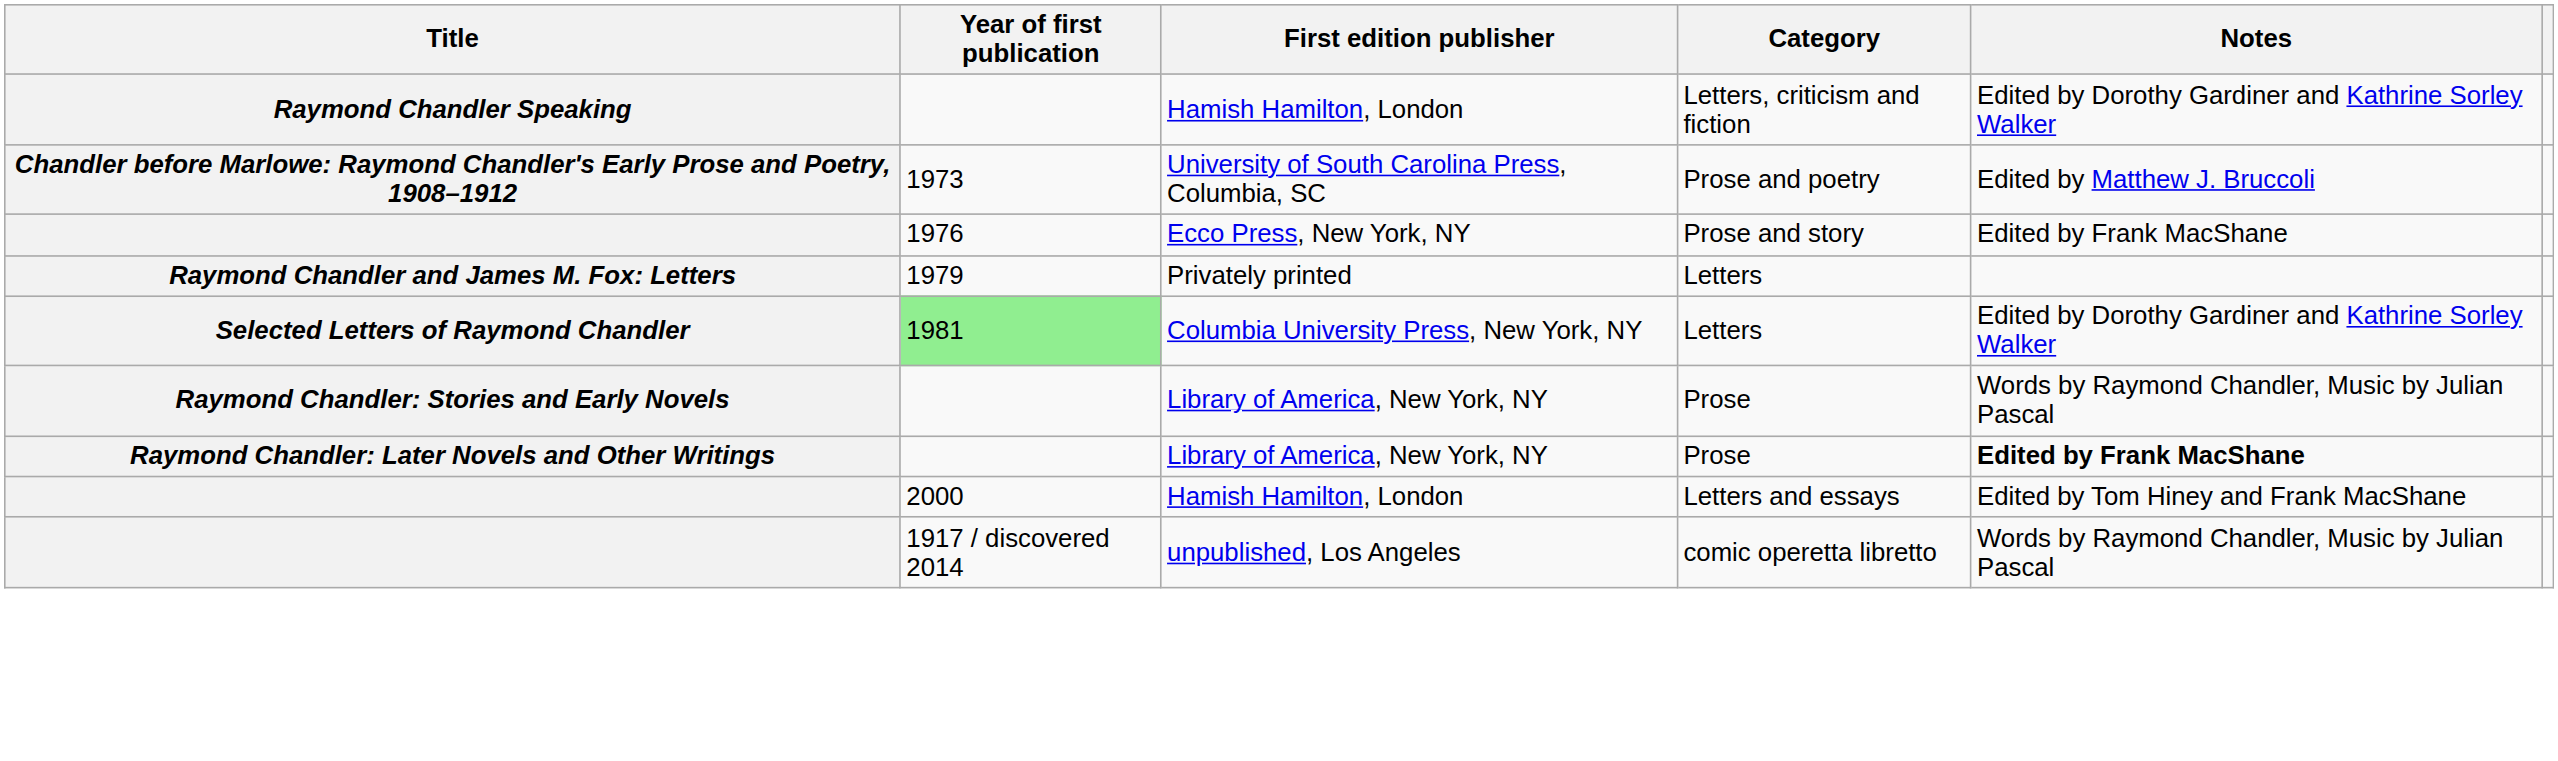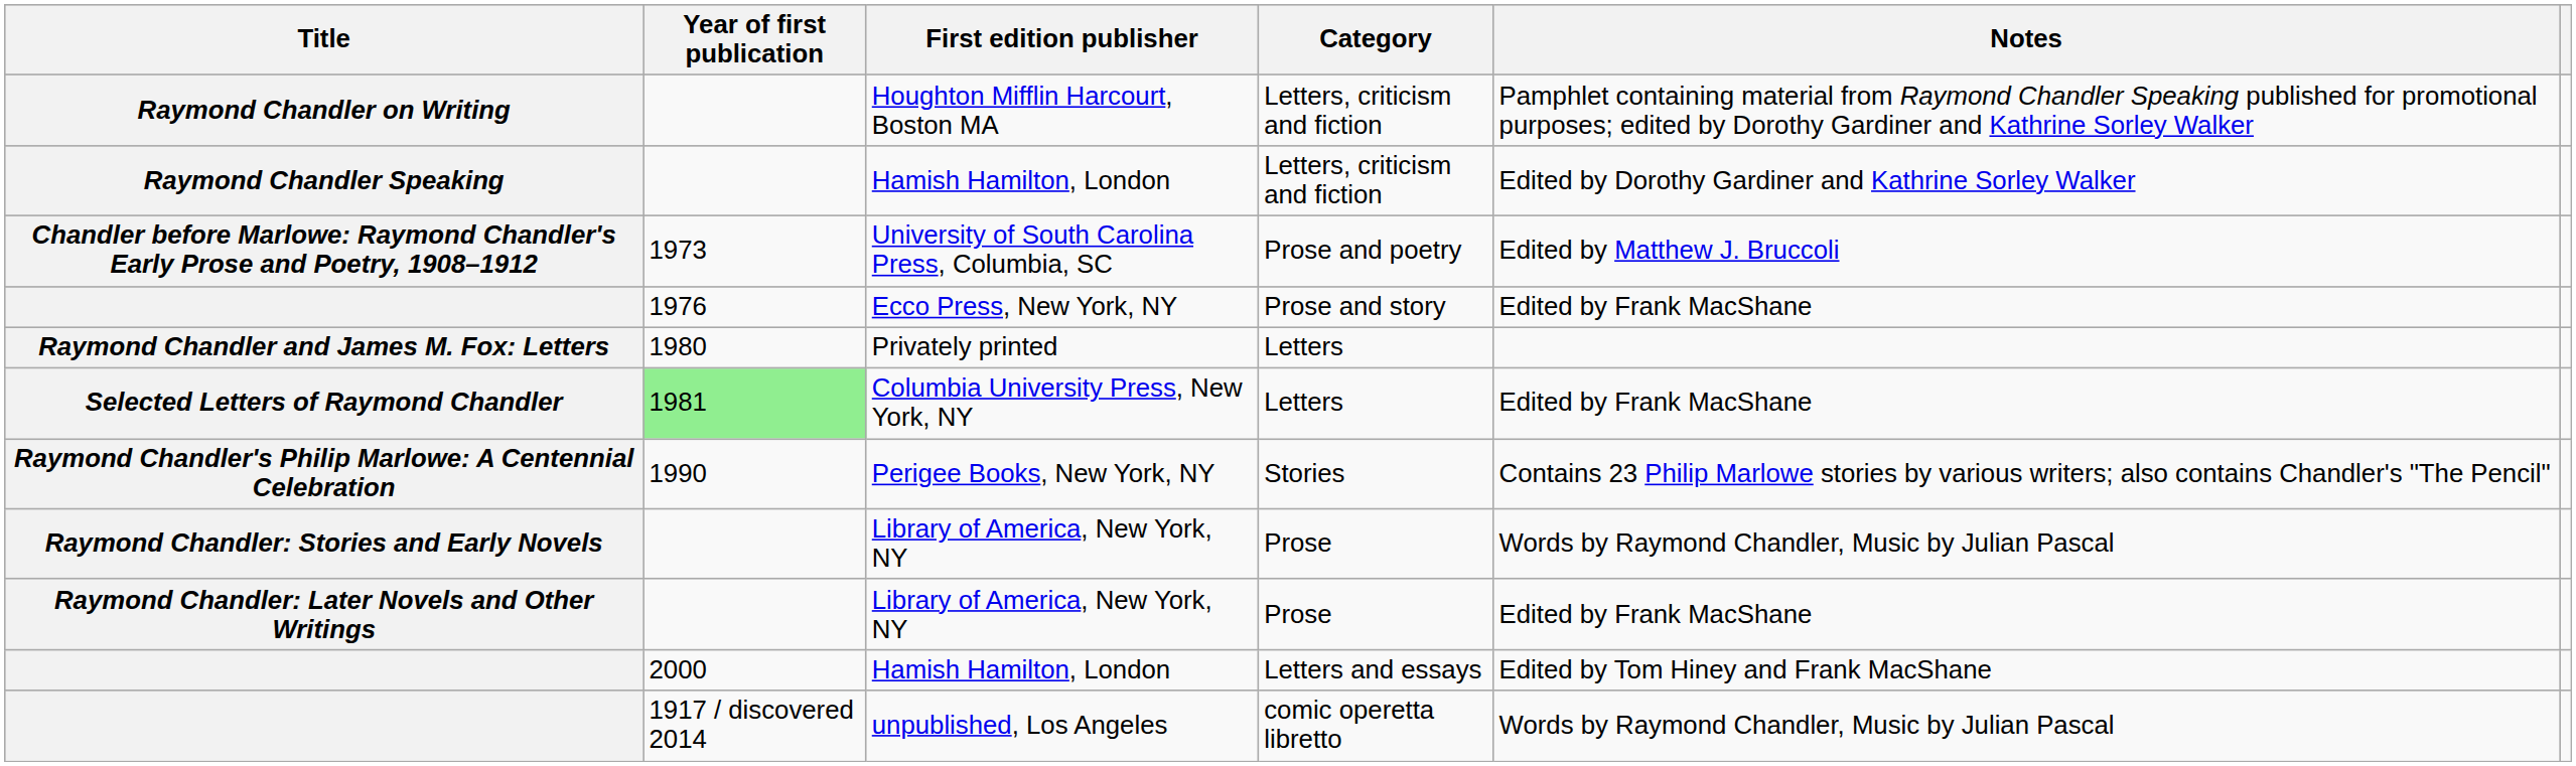+ row: Raymond Chandler on Writing | Houghton Mifflin Harcourt, Boston MA | Letters, criticism and fiction | Pamphlet containing material from Raymond Chandler Speaking published for promotional purposes; edited by Dorothy Gardiner and Kathrine Sorley Walker
Raymond Chandler and James M. Fox: Letters | Year of first publication: 1979 -> 1980
Selected Letters of Raymond Chandler | Notes: Edited by Dorothy Gardiner and Kathrine Sorley Walker -> Edited by Frank MacShane
+ row: Raymond Chandler's Philip Marlowe: A Centennial Celebration | 1990 | Perigee Books, New York, NY | Stories | Contains 23 Philip Marlowe stories by various writers; also contains Chandler's "The Pencil"
Raymond Chandler: Later Novels and Other Writings | Notes: bold -> normal
